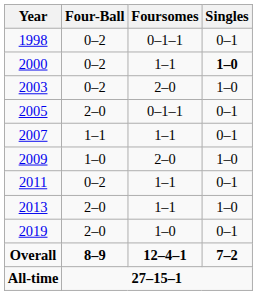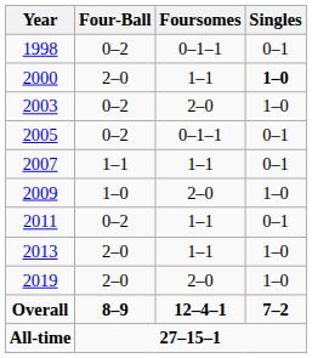2000 | Four-Ball: 0–2 -> 2–0
2005 | Four-Ball: 2–0 -> 0–2
2019 | Foursomes: 1–0 -> 2–0
2019 | Singles: 0–1 -> 1–0
